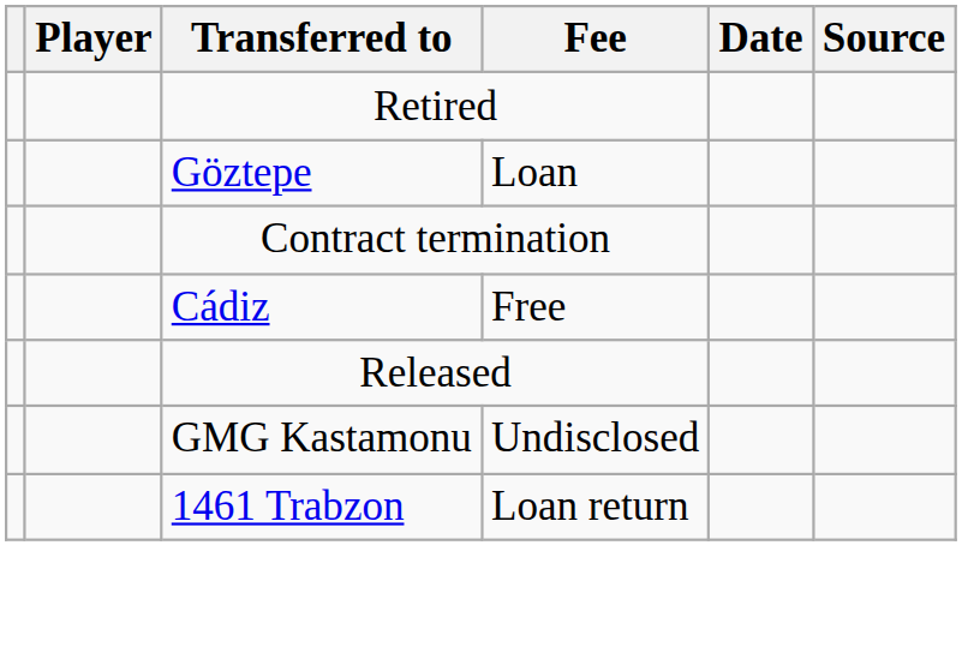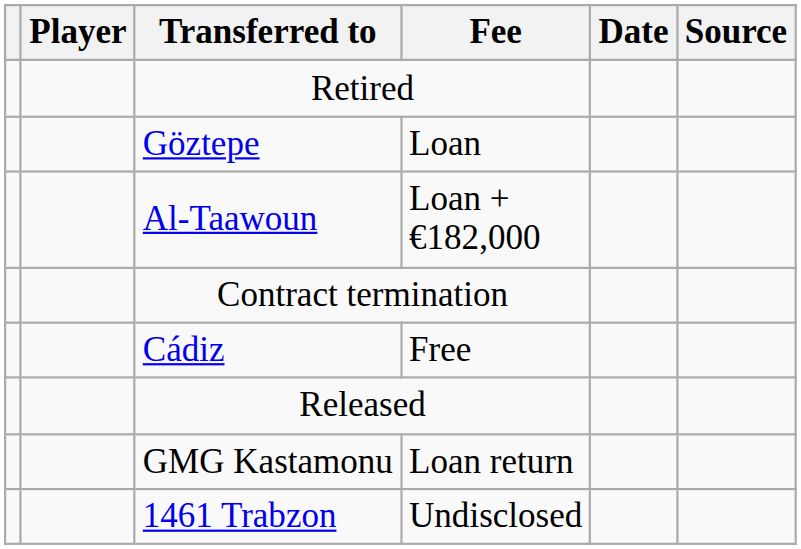+ row: Al-Taawoun | Loan + €182,000
GMG Kastamonu | Fee: Undisclosed -> Loan return
1461 Trabzon | Fee: Loan return -> Undisclosed
